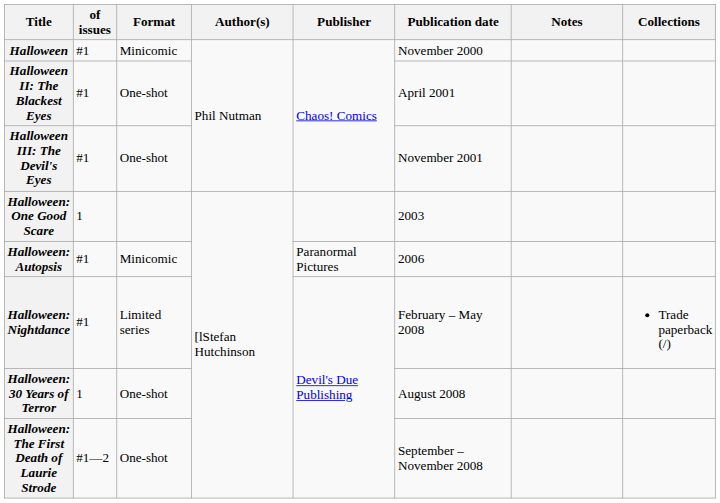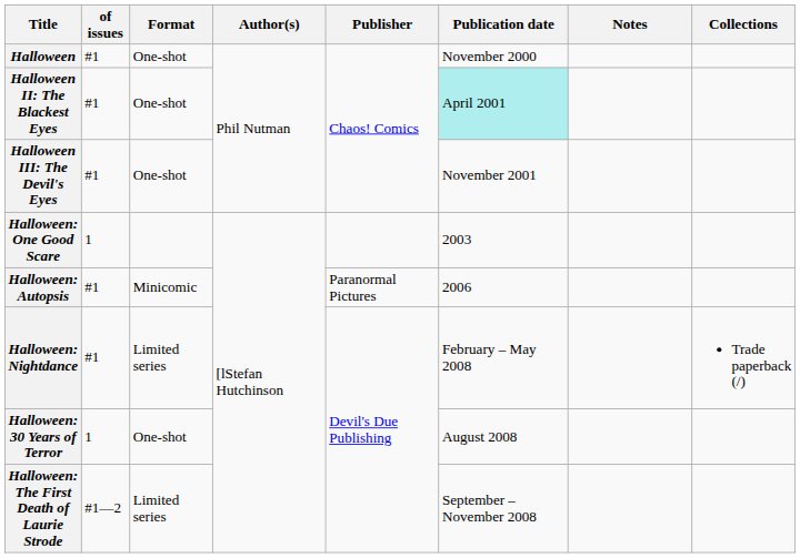Halloween | Format: Minicomic -> One-shot
Halloween II: The Blackest Eyes | Publication date: no background -> paleturquoise background
Halloween: The First Death of Laurie Strode | Format: One-shot -> Limited series
